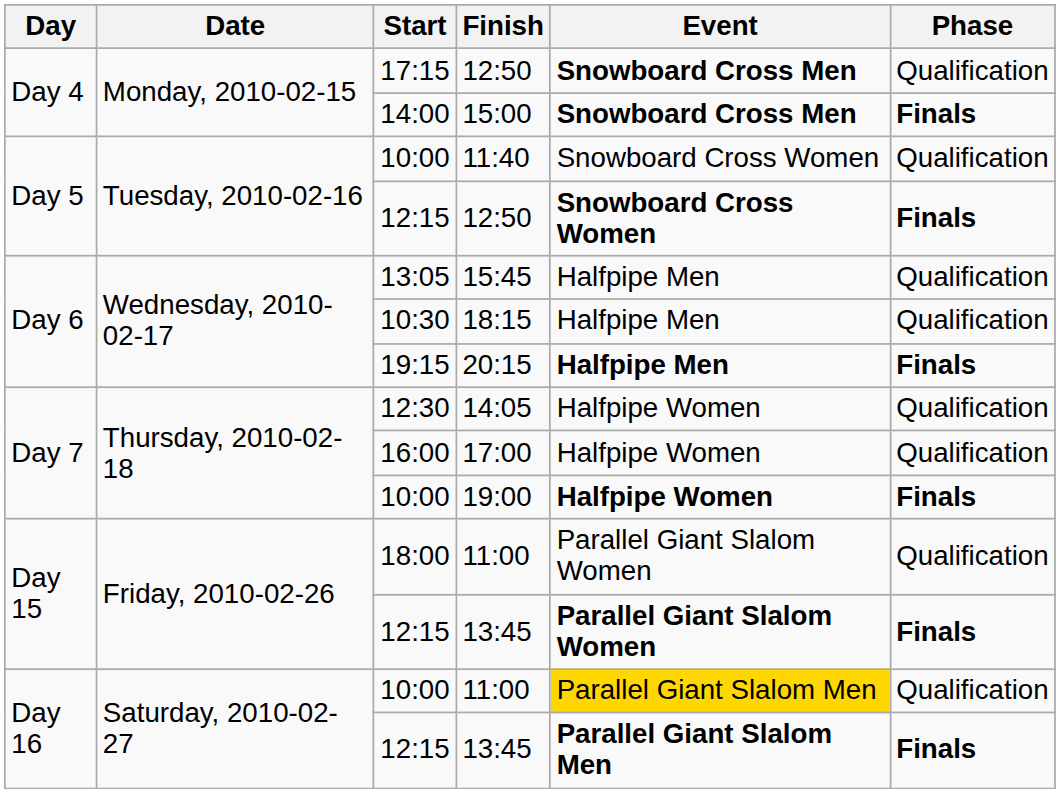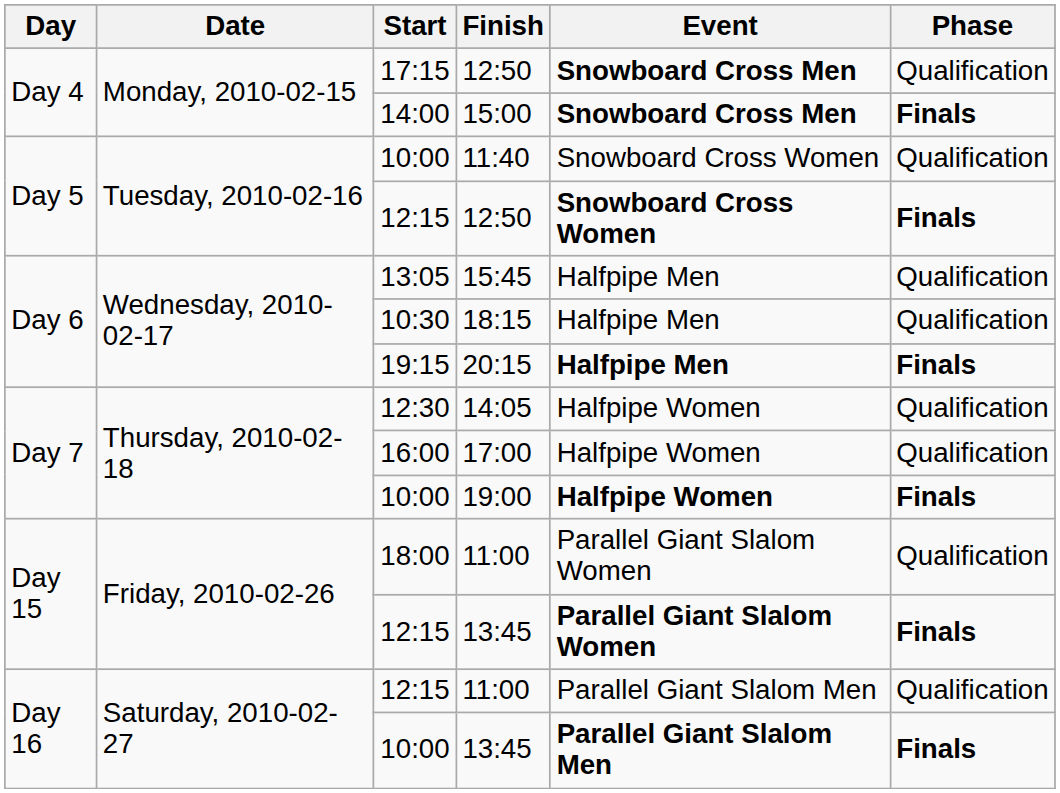Day 16 / 11:00 | Start: 10:00 -> 12:15
Day 16 / 11:00 | Event: gold background -> no background
Day 16 / 13:45 | Start: 12:15 -> 10:00
